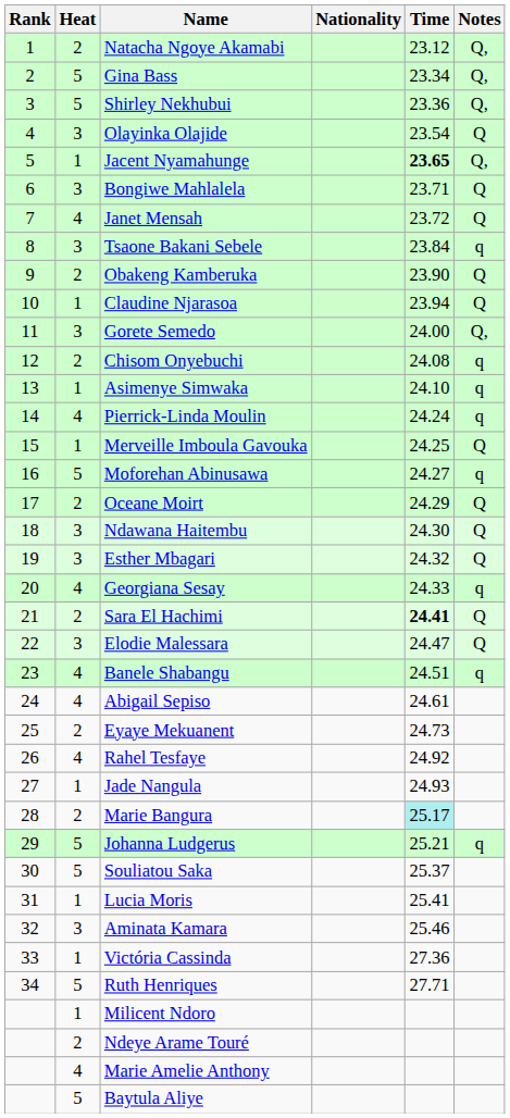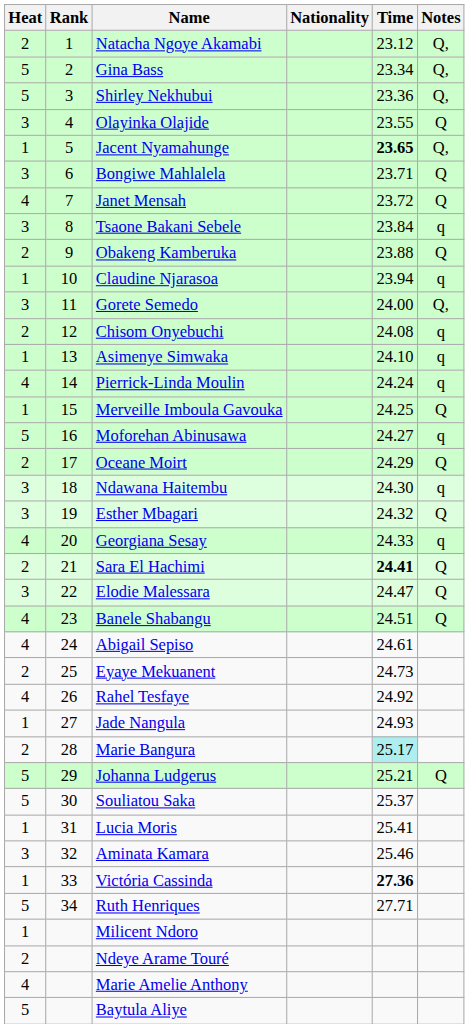columns swapped: Rank <-> Heat
Olayinka Olajide | Time: 23.54 -> 23.55
Obakeng Kamberuka | Time: 23.90 -> 23.88
Claudine Njarasoa | Notes: Q -> q
Ndawana Haitembu | Notes: Q -> q
Banele Shabangu | Notes: q -> Q
Johanna Ludgerus | Notes: q -> Q
Victória Cassinda | Time: normal -> bold
